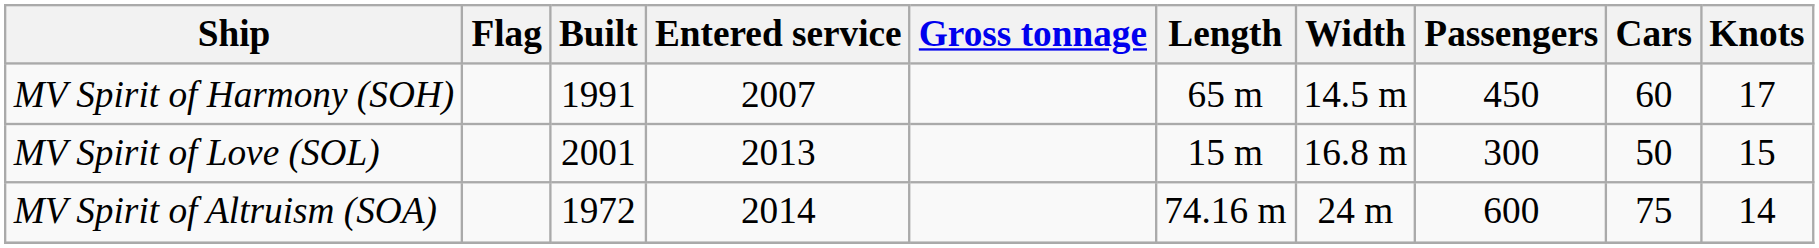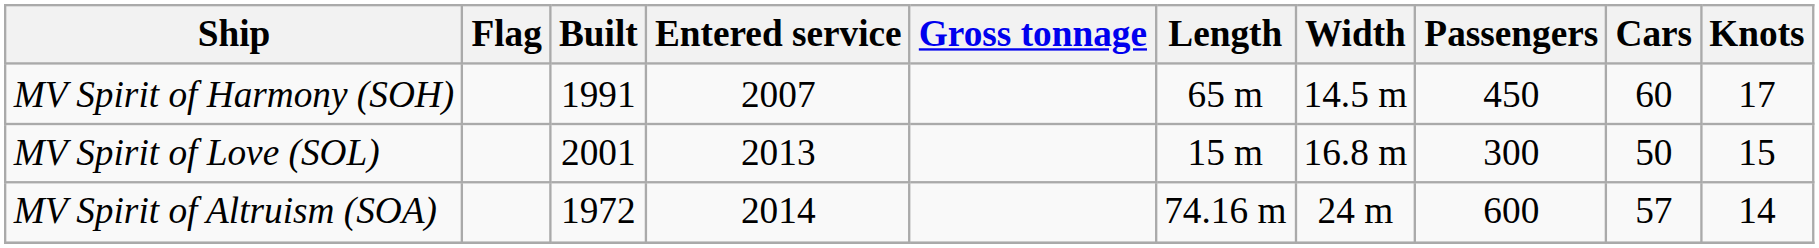MV Spirit of Altruism (SOA) | Cars: 75 -> 57
